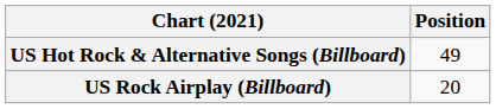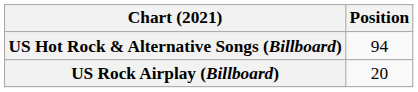US Hot Rock & Alternative Songs (Billboard) | Position: 49 -> 94
